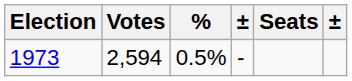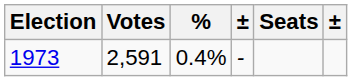1973 | Votes: 2,594 -> 2,591
1973 | %: 0.5% -> 0.4%
